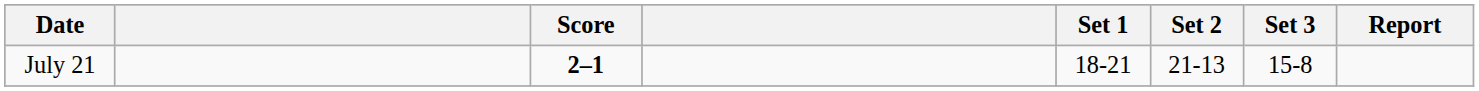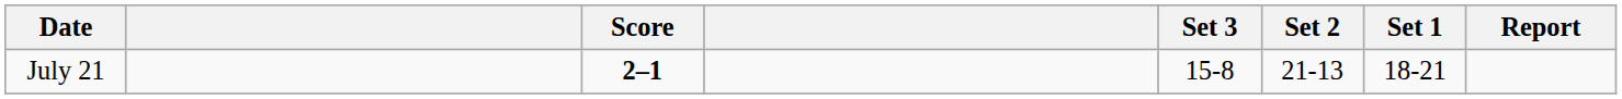columns swapped: Set 1 <-> Set 3
